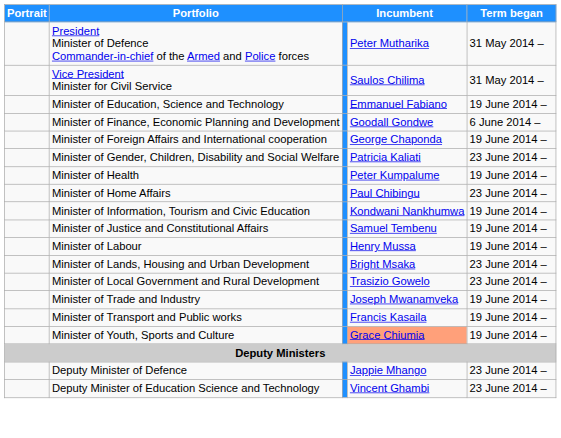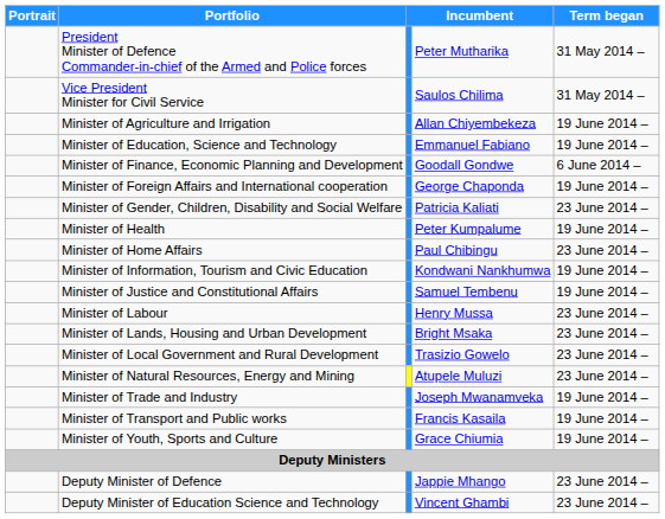+ row: Minister of Agriculture and Irrigation | Allan Chiyembekeza | 19 June 2014 –
Minister of Labour | Term began: 19 June 2014 – -> 23 June 2014 –
+ row: Minister of Natural Resources, Energy and Mining | Atupele Muluzi | 23 June 2014 –
Minister of Youth, Sports and Culture | column 4: lightsalmon background -> no background
